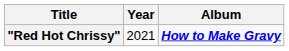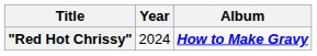"Red Hot Chrissy" | Year: 2021 -> 2024
